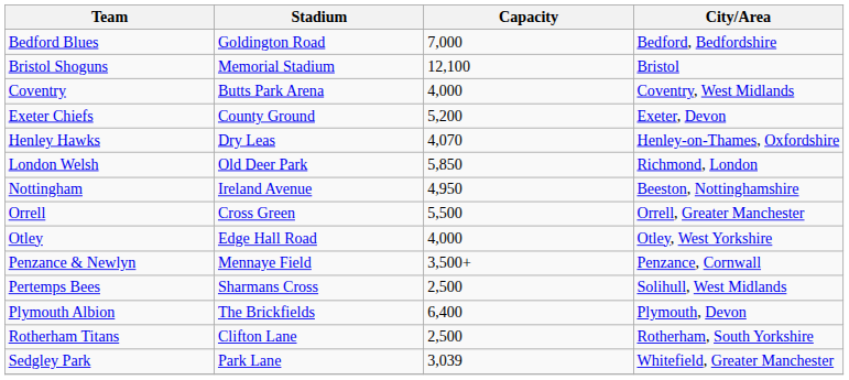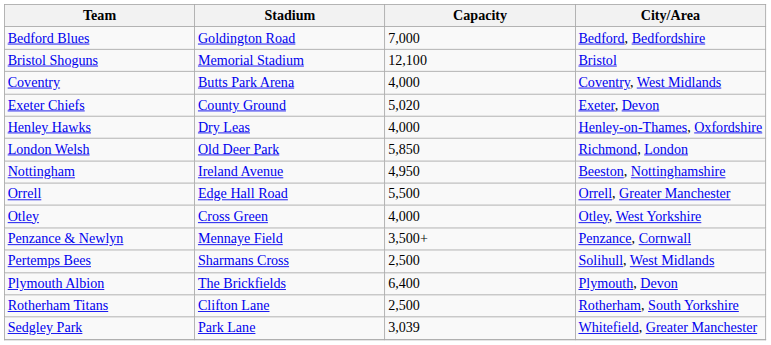Exeter Chiefs | Capacity: 5,200 -> 5,020
Henley Hawks | Capacity: 4,070 -> 4,000
Orrell | Stadium: Cross Green -> Edge Hall Road
Otley | Stadium: Edge Hall Road -> Cross Green
